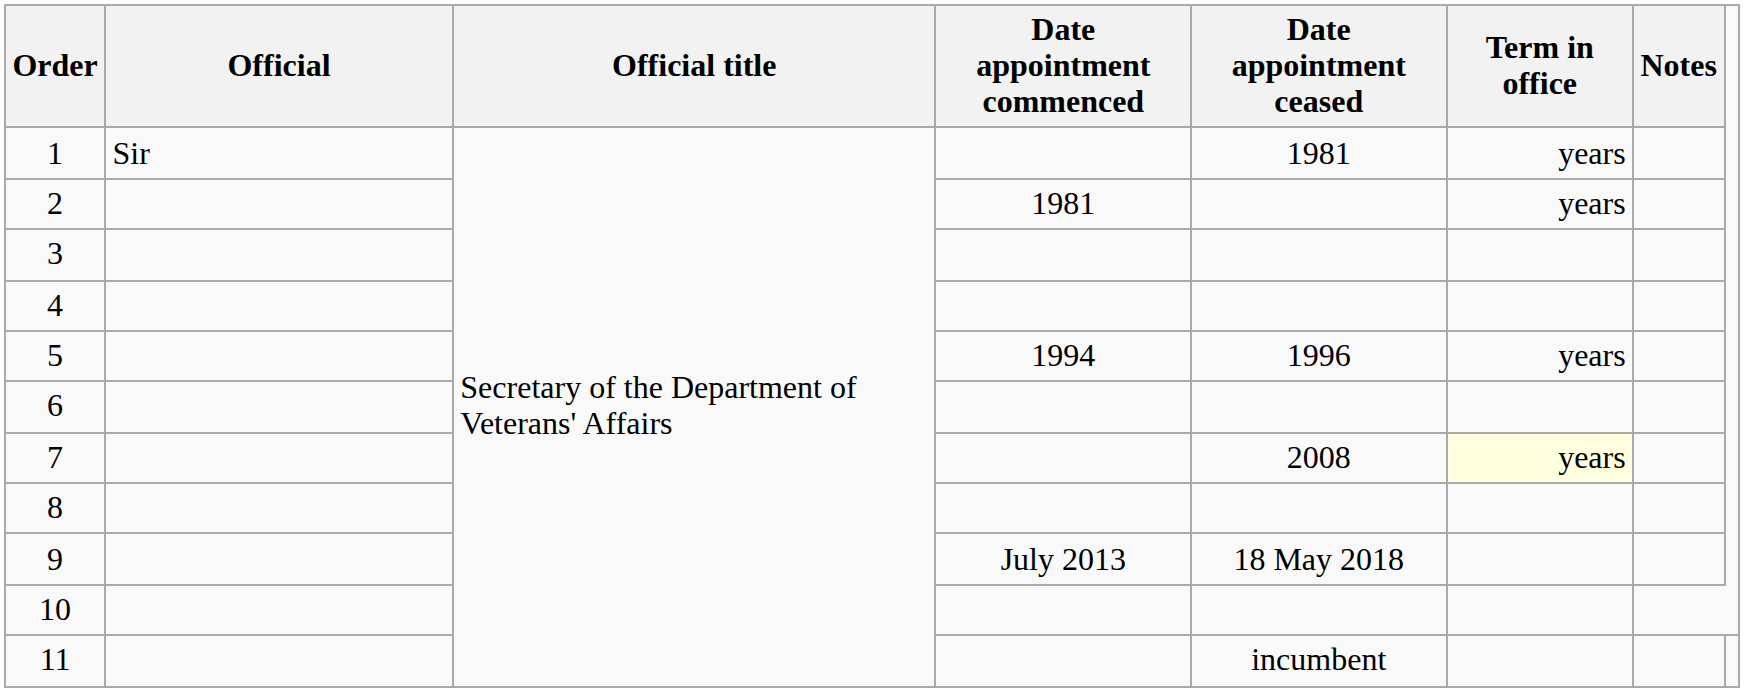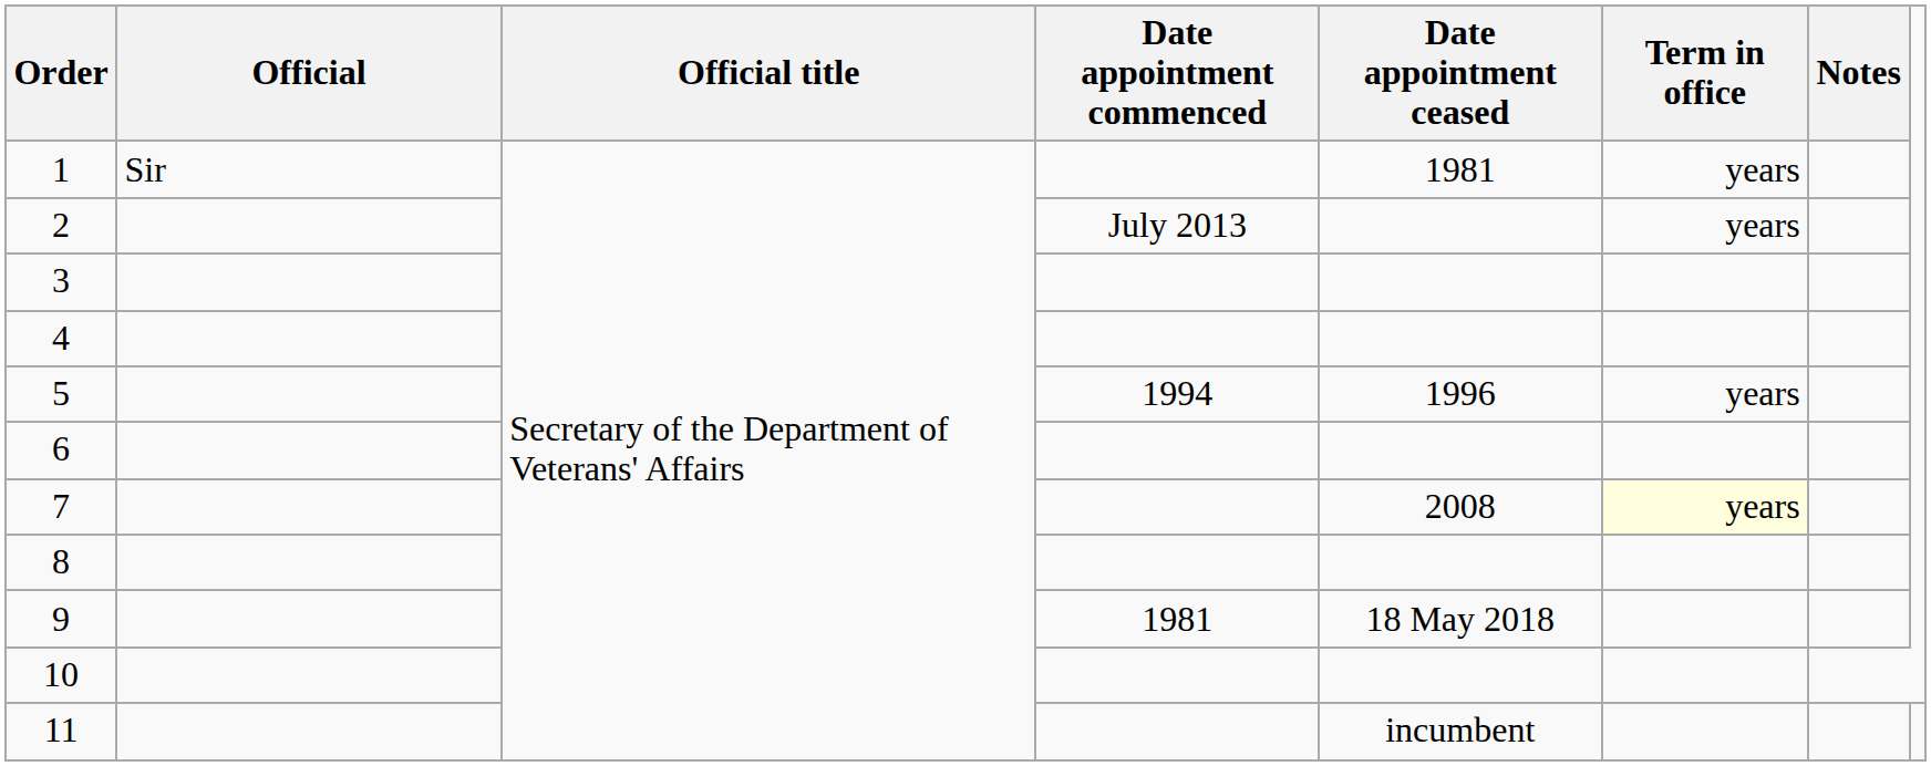2 | Date appointment commenced: 1981 -> July 2013
9 | Date appointment commenced: July 2013 -> 1981
